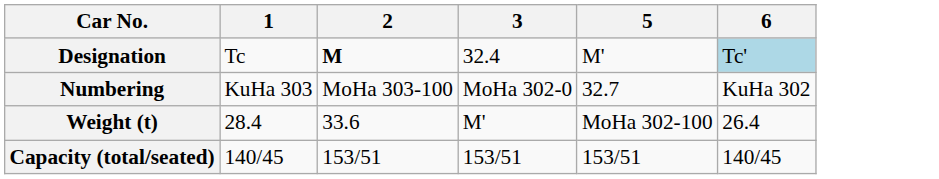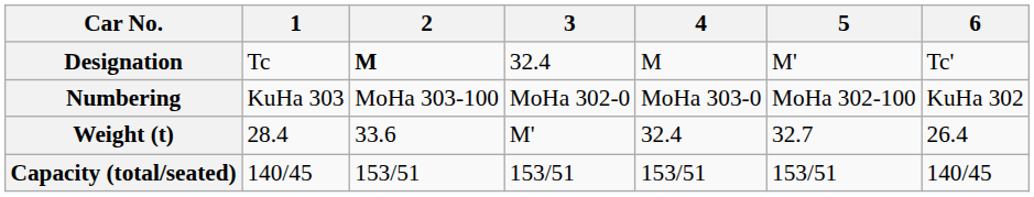+ column: 4 | M | MoHa 303-0 | 32.4 | 153/51
Designation | 6: lightblue background -> no background
Numbering | 5: 32.7 -> MoHa 302-100
Weight (t) | 5: MoHa 302-100 -> 32.7
